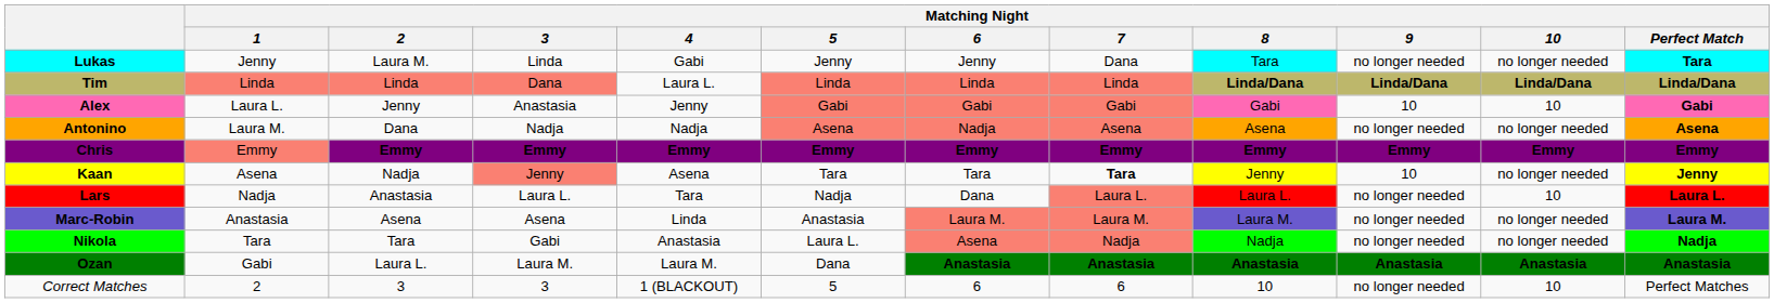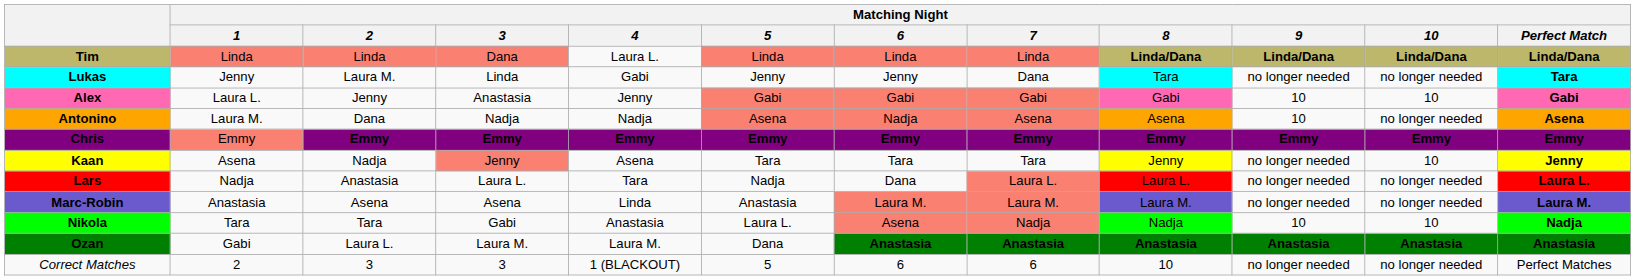rows swapped: Tim <-> Lukas
Antonino | Matching Night / 9: no longer needed -> 10
Kaan | Matching Night / 7: bold -> normal
Kaan | Matching Night / 9: 10 -> no longer needed
Kaan | Matching Night / 10: no longer needed -> 10
Lars | Matching Night / 10: 10 -> no longer needed
Nikola | Matching Night / 9: no longer needed -> 10
Nikola | Matching Night / 10: no longer needed -> 10
Correct Matches | Matching Night / 10: 10 -> no longer needed
